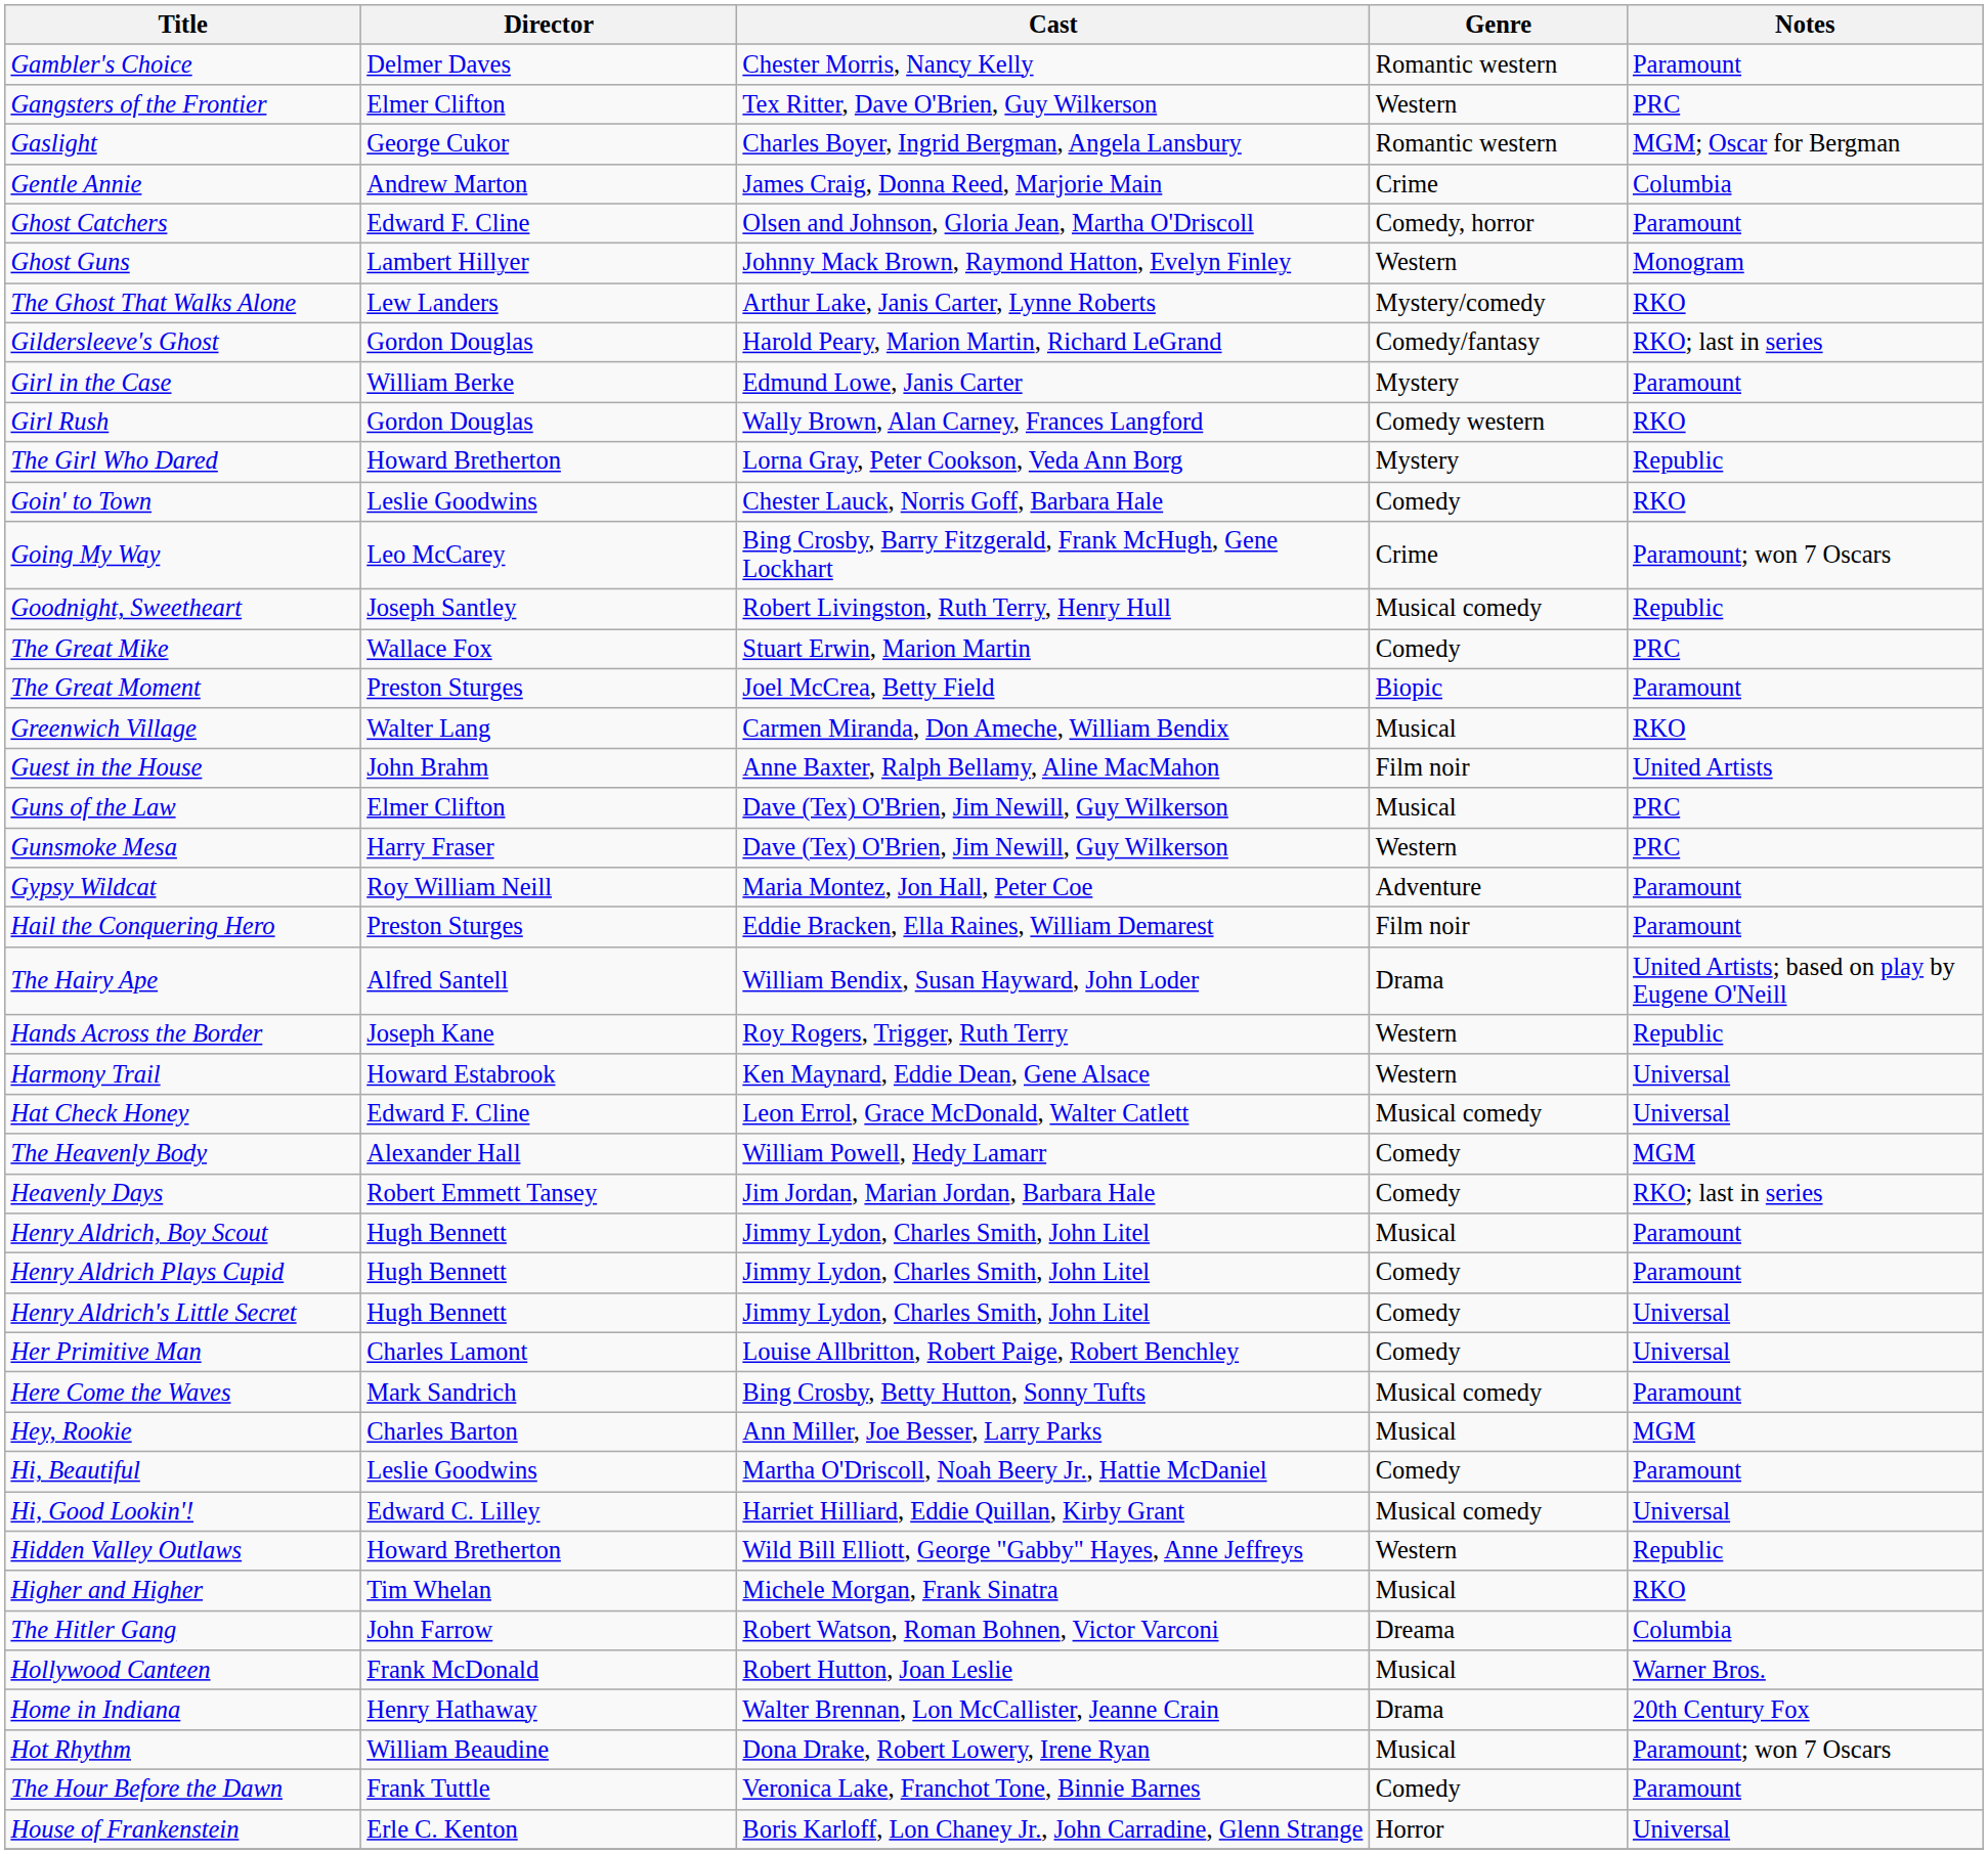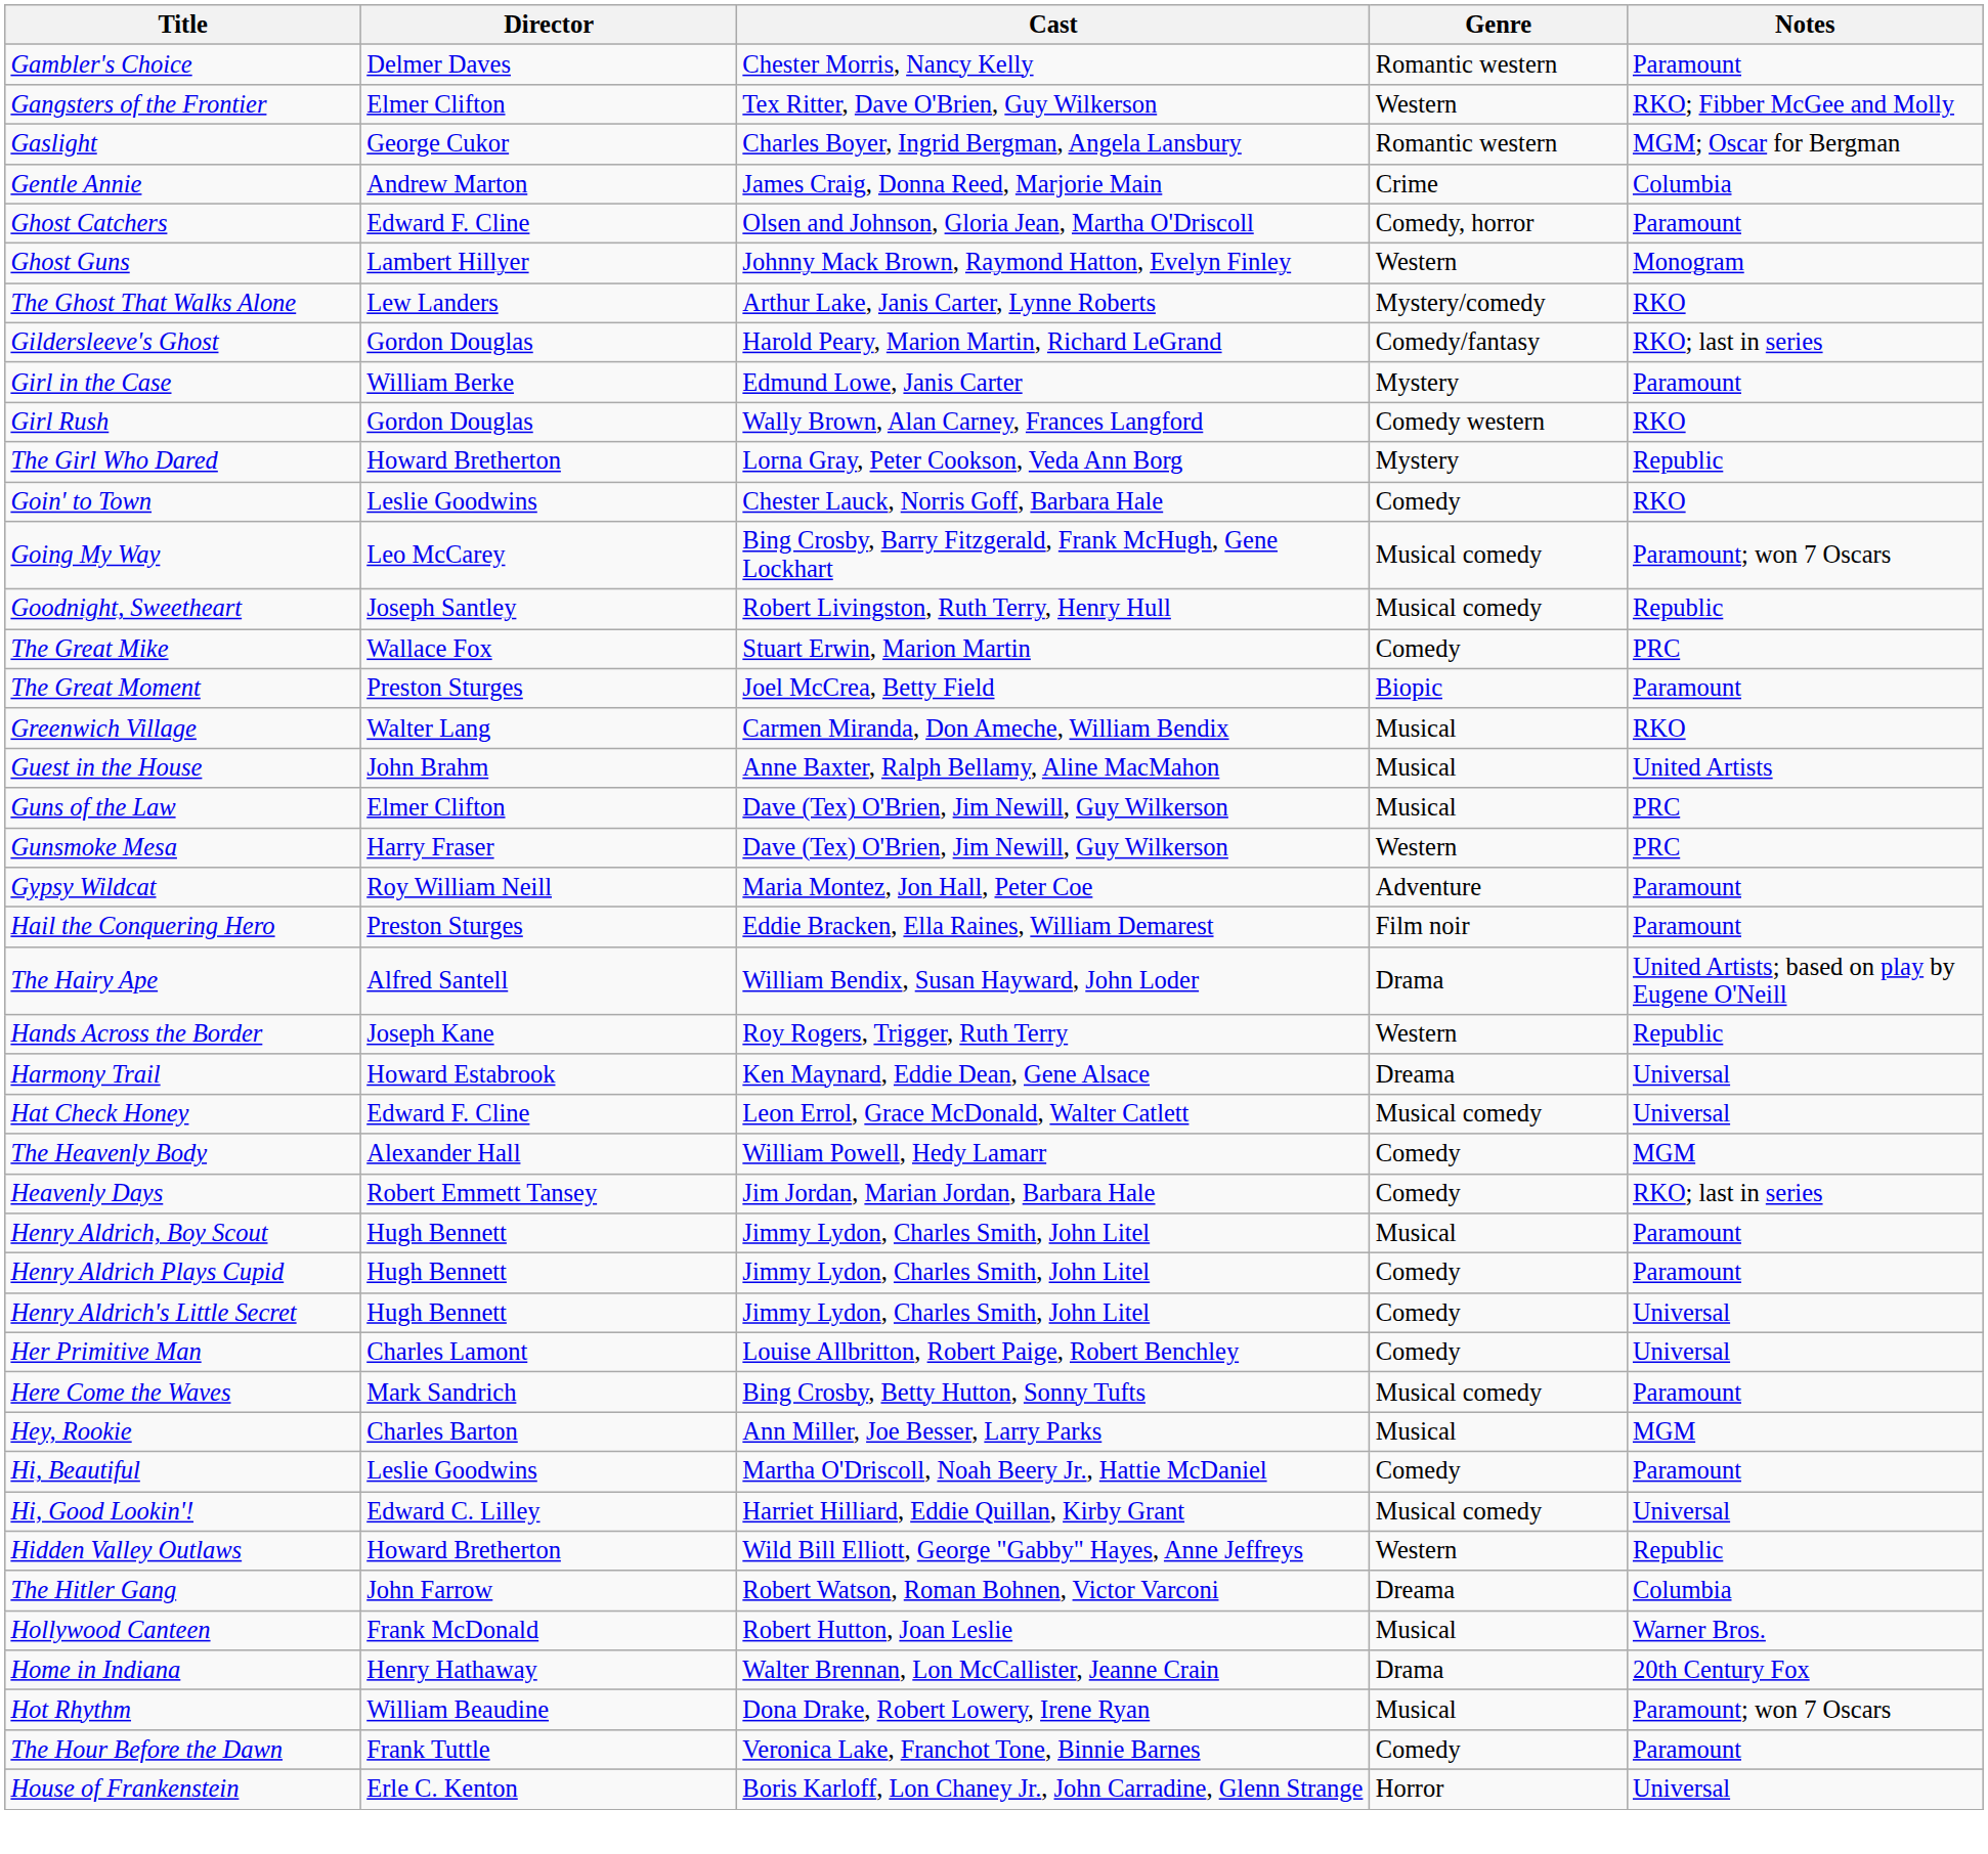Gangsters of the Frontier | Notes: PRC -> RKO; Fibber McGee and Molly
Going My Way | Genre: Crime -> Musical comedy
Guest in the House | Genre: Film noir -> Musical
Harmony Trail | Genre: Western -> Dreama
- row: Higher and Higher | Tim Whelan | Michele Morgan, Frank Sinatra | Musical | RKO
